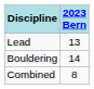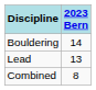rows swapped: Lead <-> Bouldering
